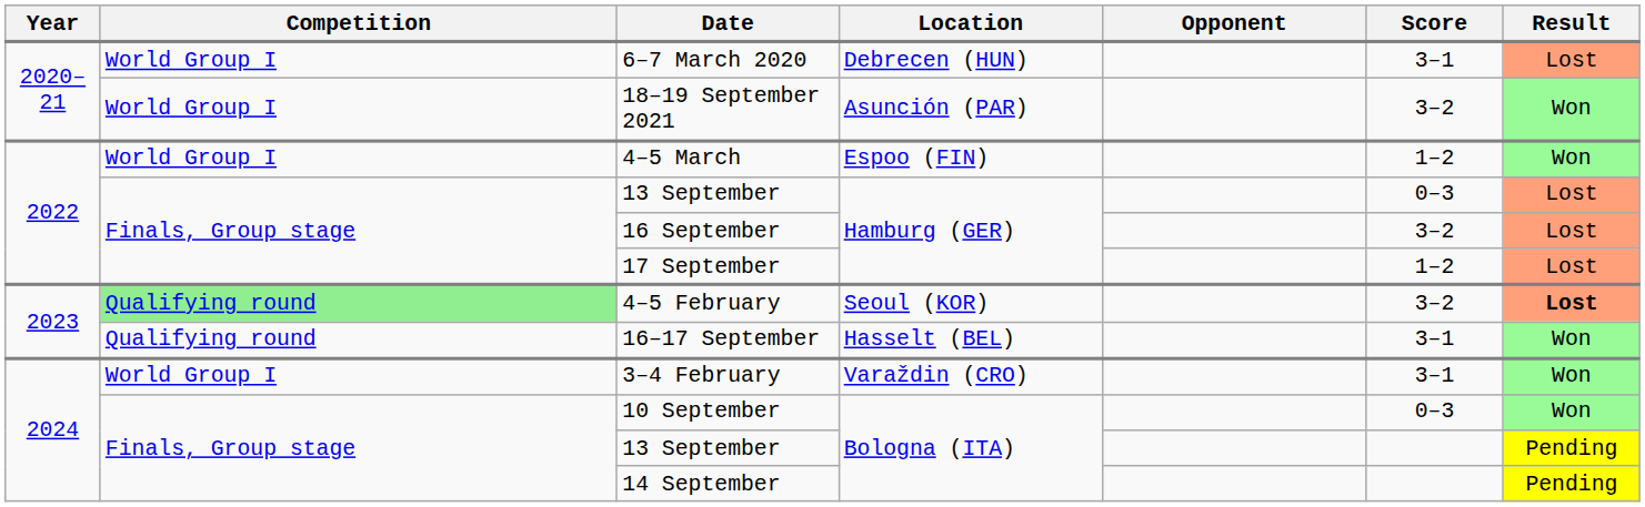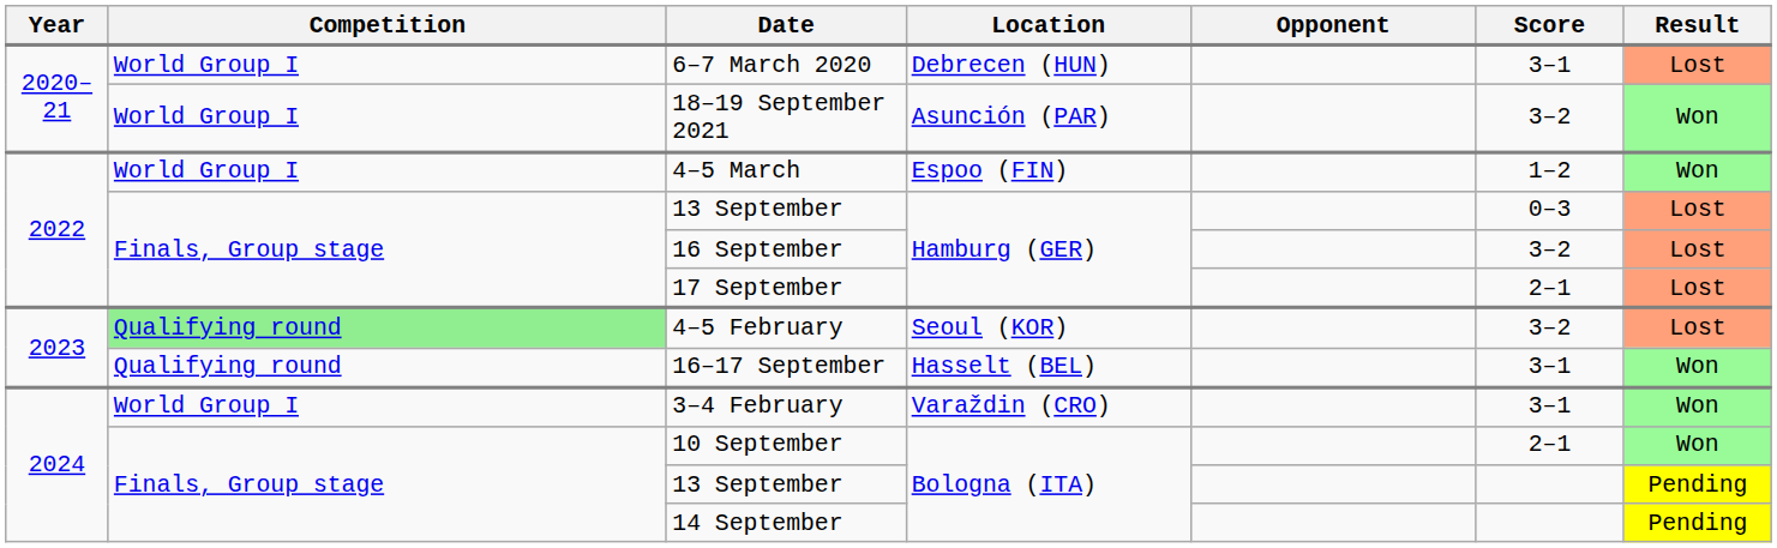17 September | Score: 1–2 -> 2–1
4–5 February | Result: bold -> normal
10 September | Score: 0–3 -> 2–1
